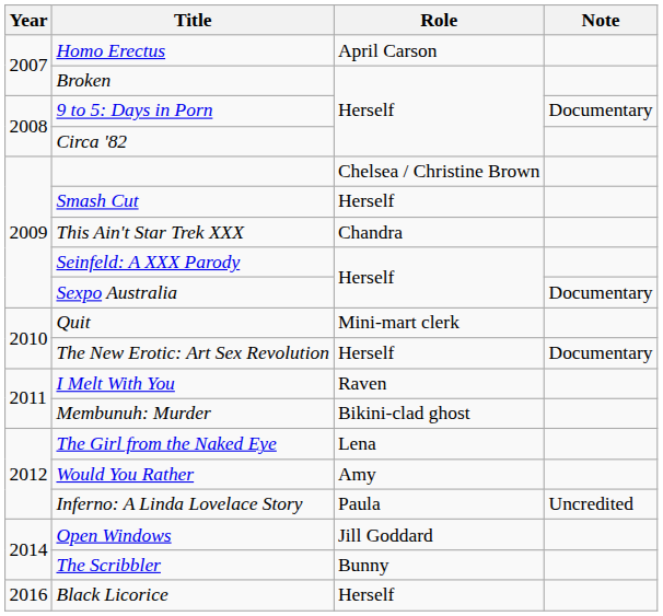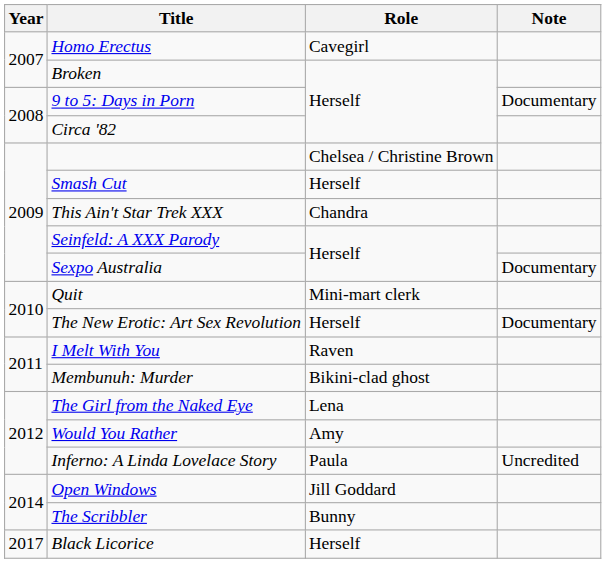Homo Erectus | Role: April Carson -> Cavegirl
Black Licorice | Year: 2016 -> 2017
